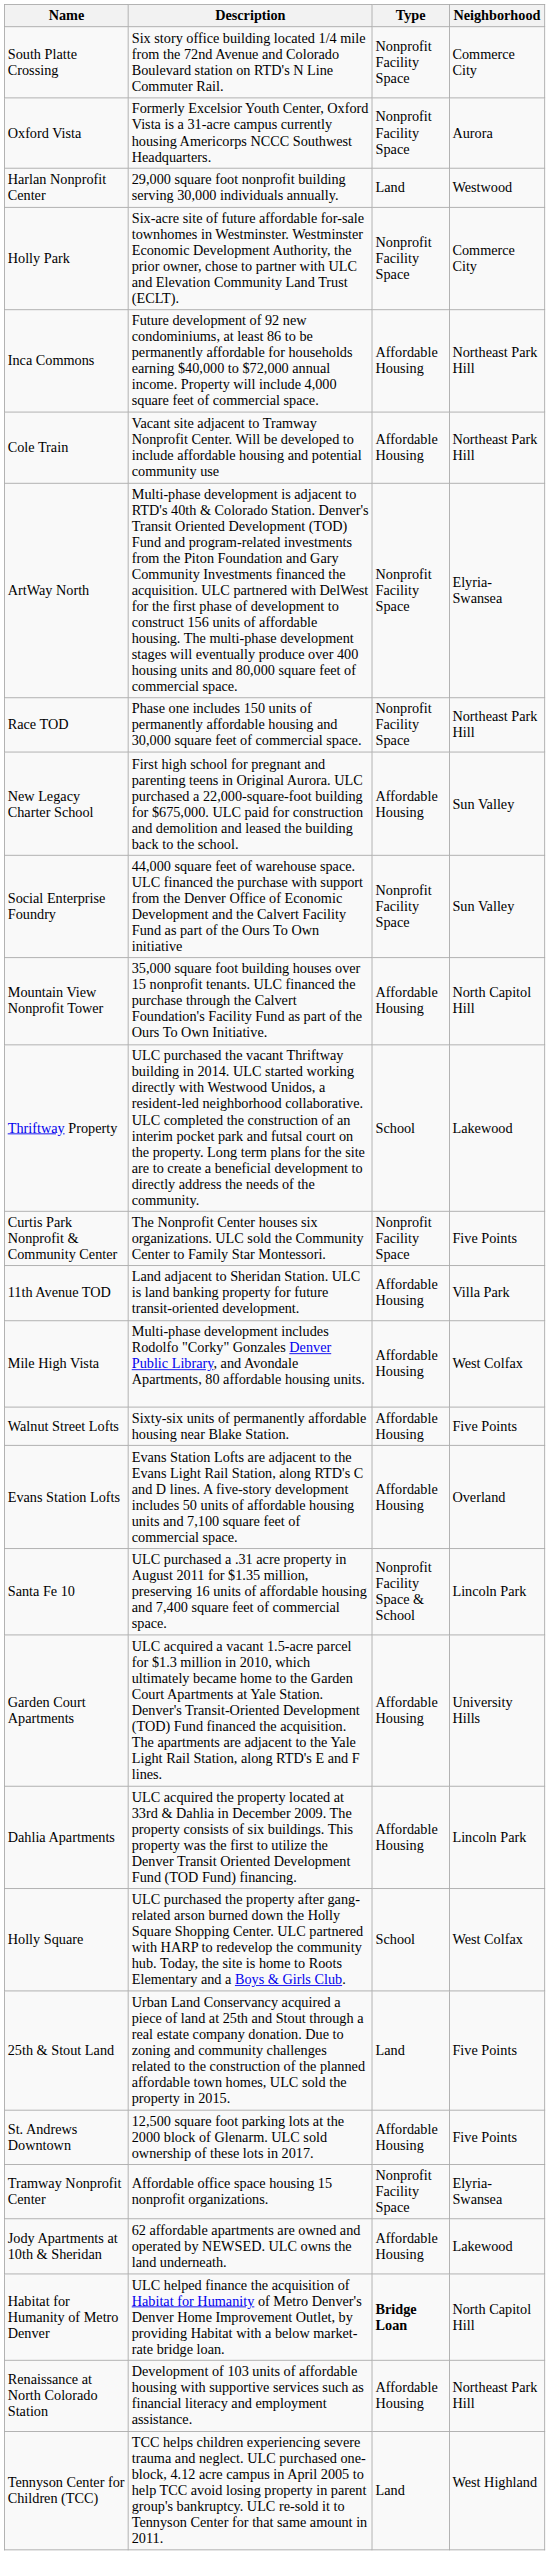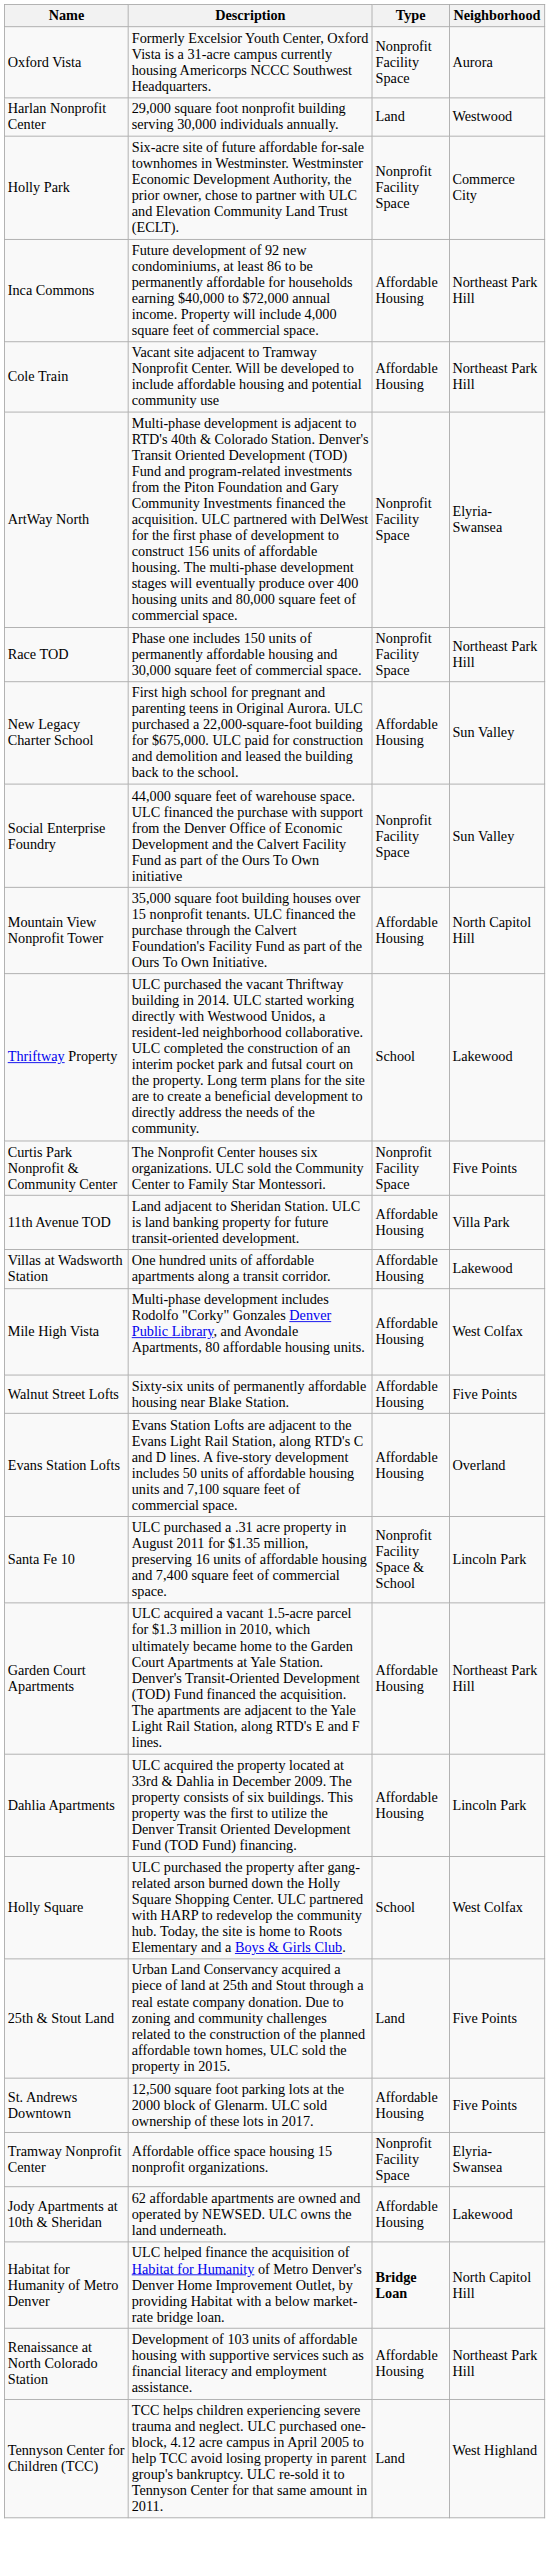- row: South Platte Crossing | Six story office building located 1/4 mile from the 72nd Avenue and Colorado Boulevard station on RTD's N Line Commuter Rail. | Nonprofit Facility Space | Commerce City
+ row: Villas at Wadsworth Station | One hundred units of affordable apartments along a transit corridor. | Affordable Housing | Lakewood
Garden Court Apartments | Neighborhood: University Hills -> Northeast Park Hill
